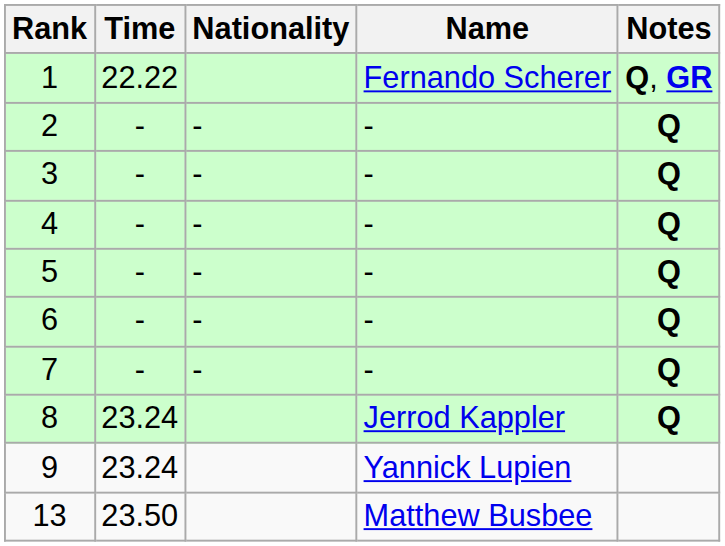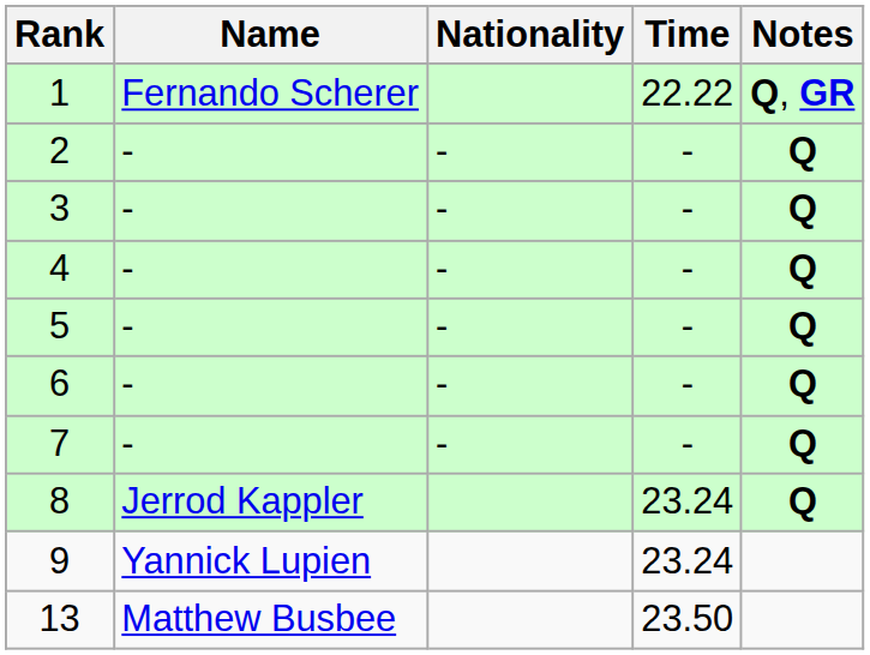columns swapped: Name <-> Time
